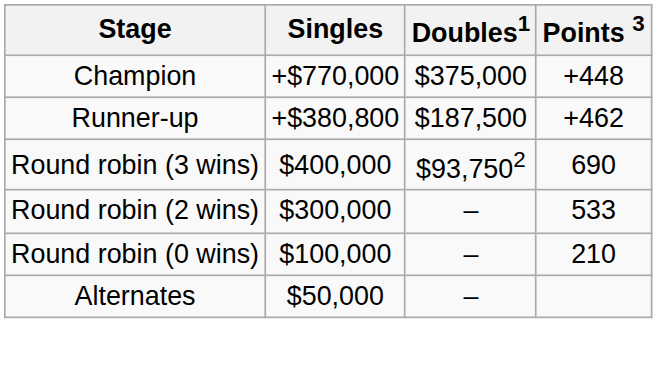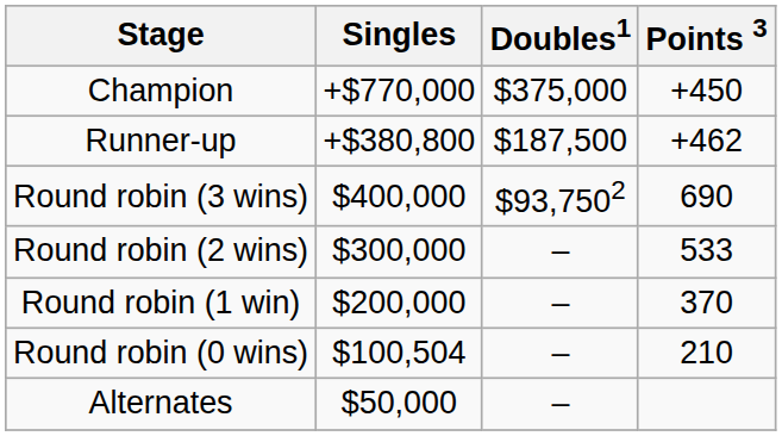Champion | Points 3: +448 -> +450
+ row: Round robin (1 win) | $200,000 | – | 370
Round robin (0 wins) | Singles: $100,000 -> $100,504
